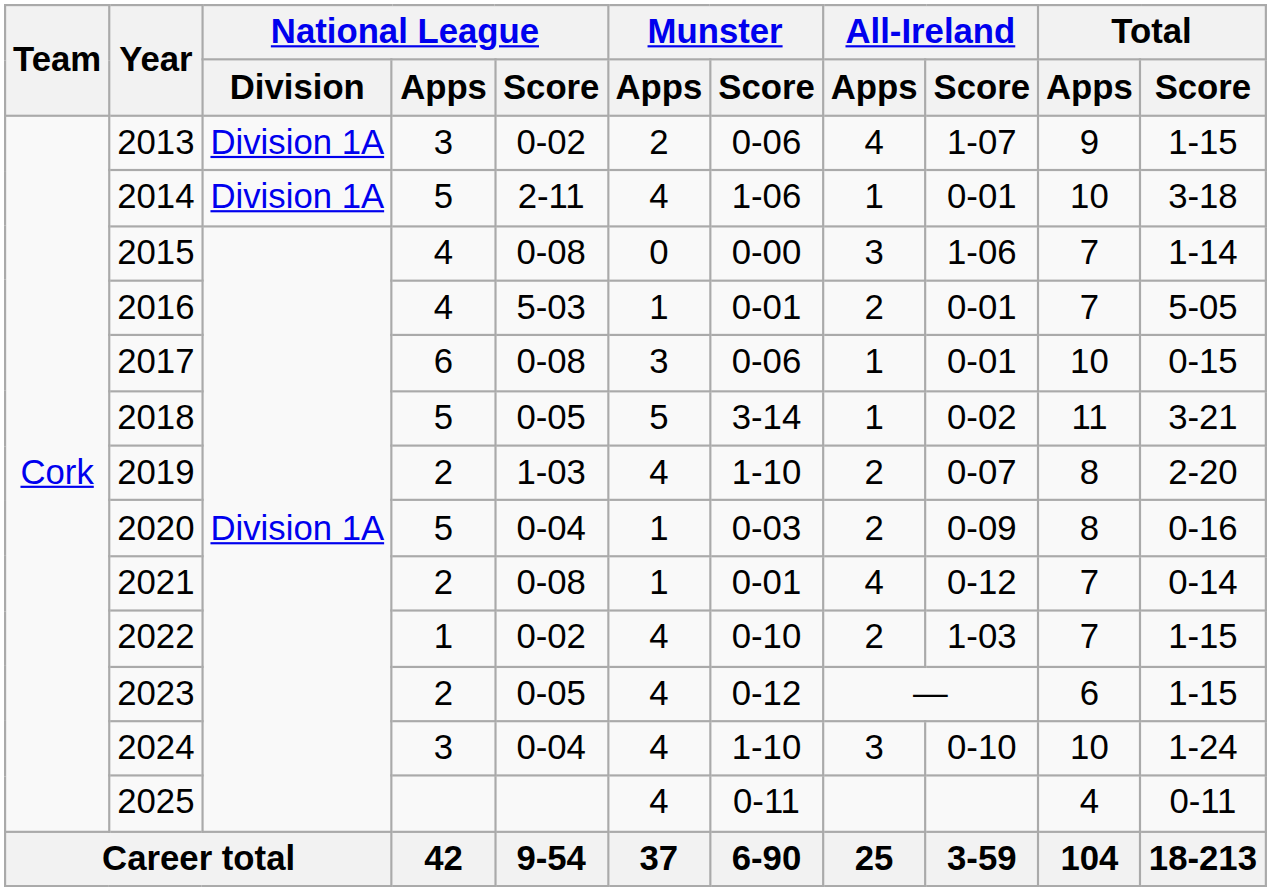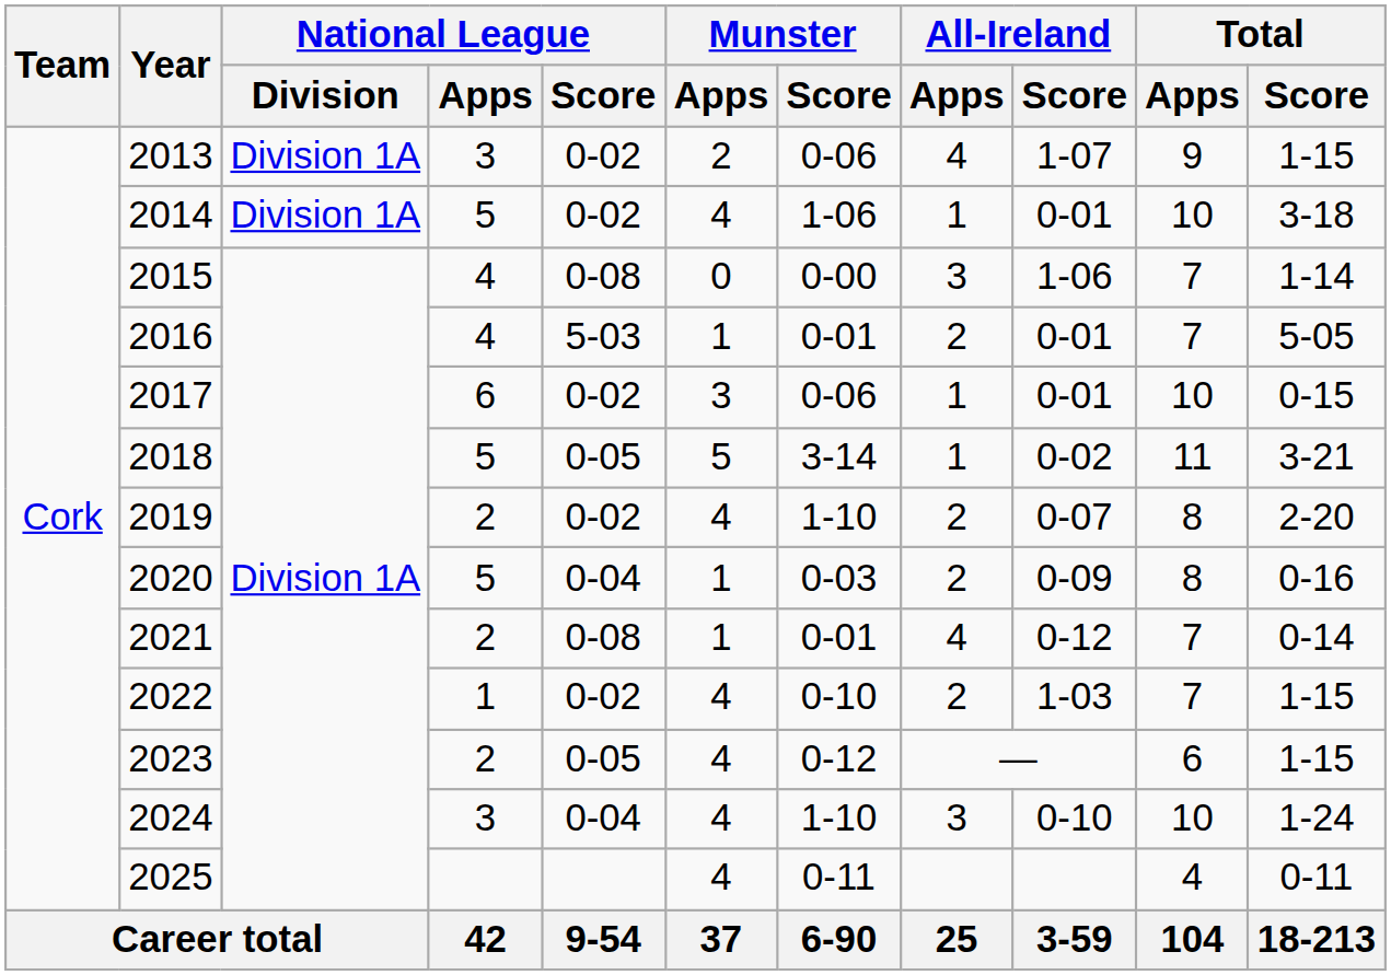2014 | National League / Score: 2-11 -> 0-02
2017 | National League / Score: 0-08 -> 0-02
2019 | National League / Score: 1-03 -> 0-02
